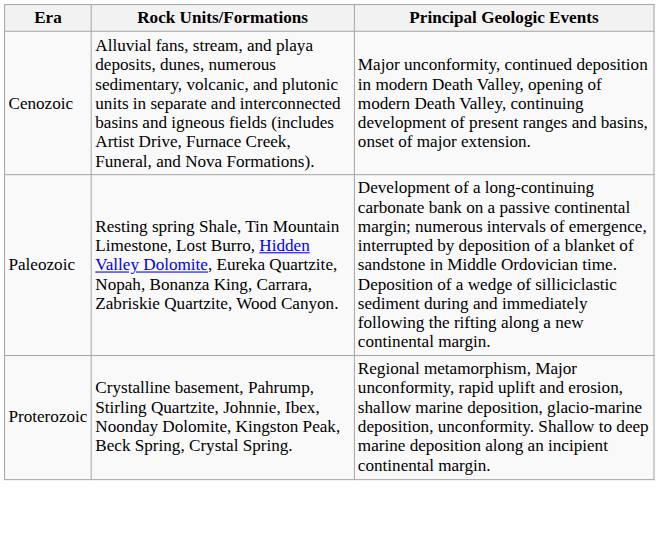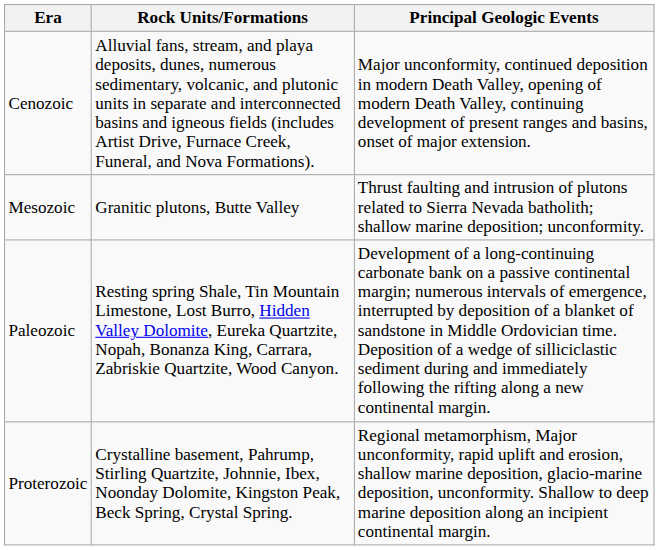+ row: Mesozoic | Granitic plutons, Butte Valley | Thrust faulting and intrusion of plutons related to Sierra Nevada batholith; shallow marine deposition; unconformity.
